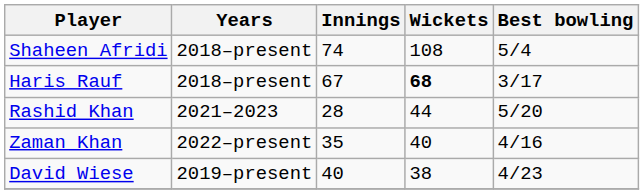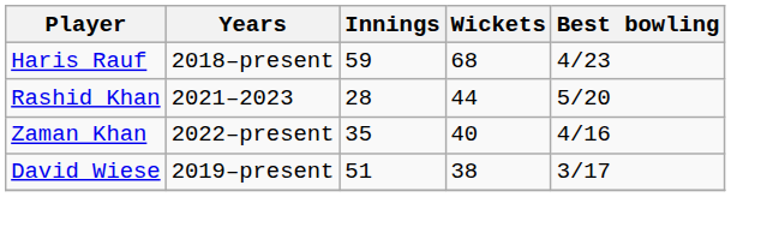- row: Shaheen Afridi | 2018–present | 74 | 108 | 5/4
Haris Rauf | Innings: 67 -> 59
Haris Rauf | Wickets: bold -> normal
Haris Rauf | Best bowling: 3/17 -> 4/23
David Wiese | Innings: 40 -> 51
David Wiese | Best bowling: 4/23 -> 3/17
